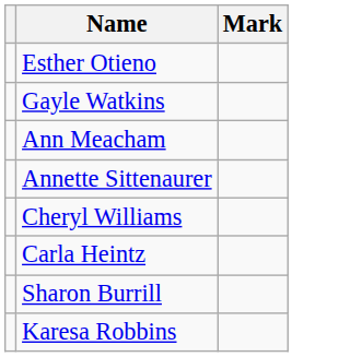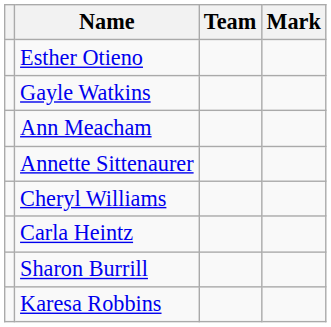+ column: Team
